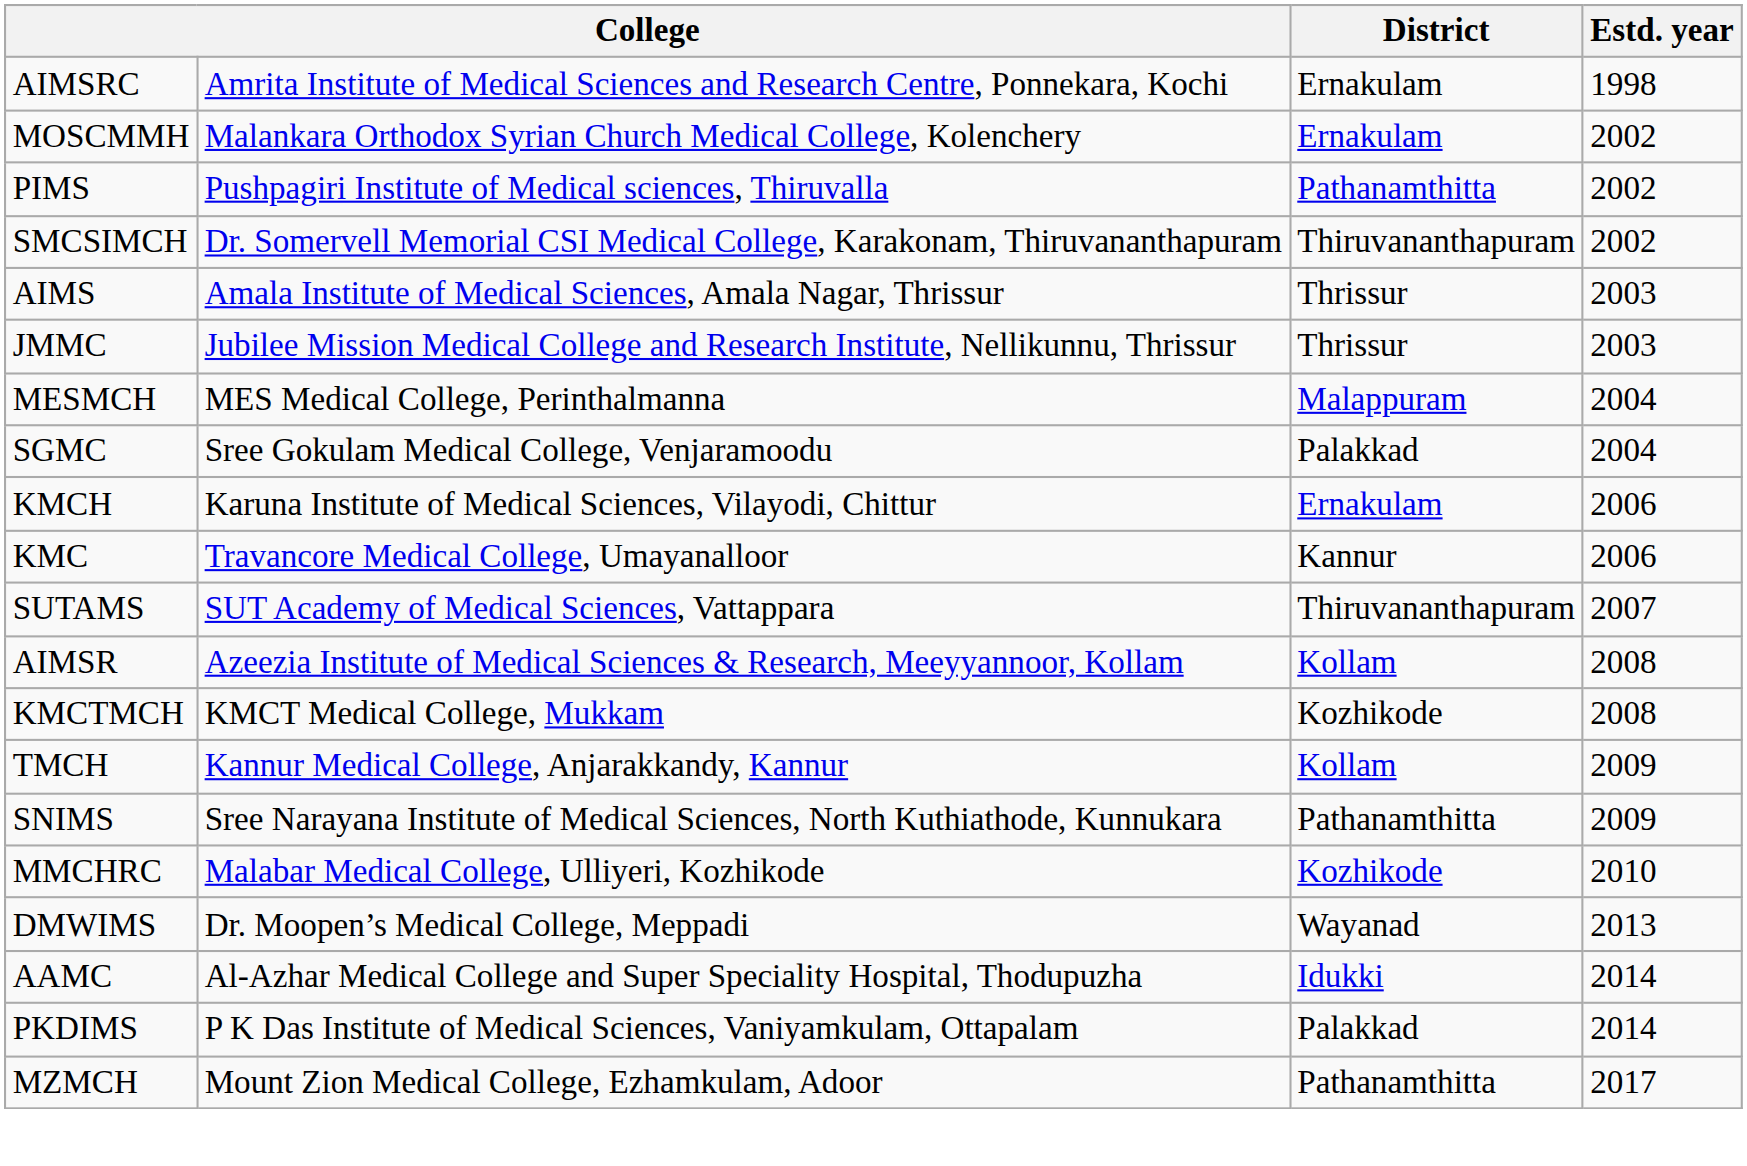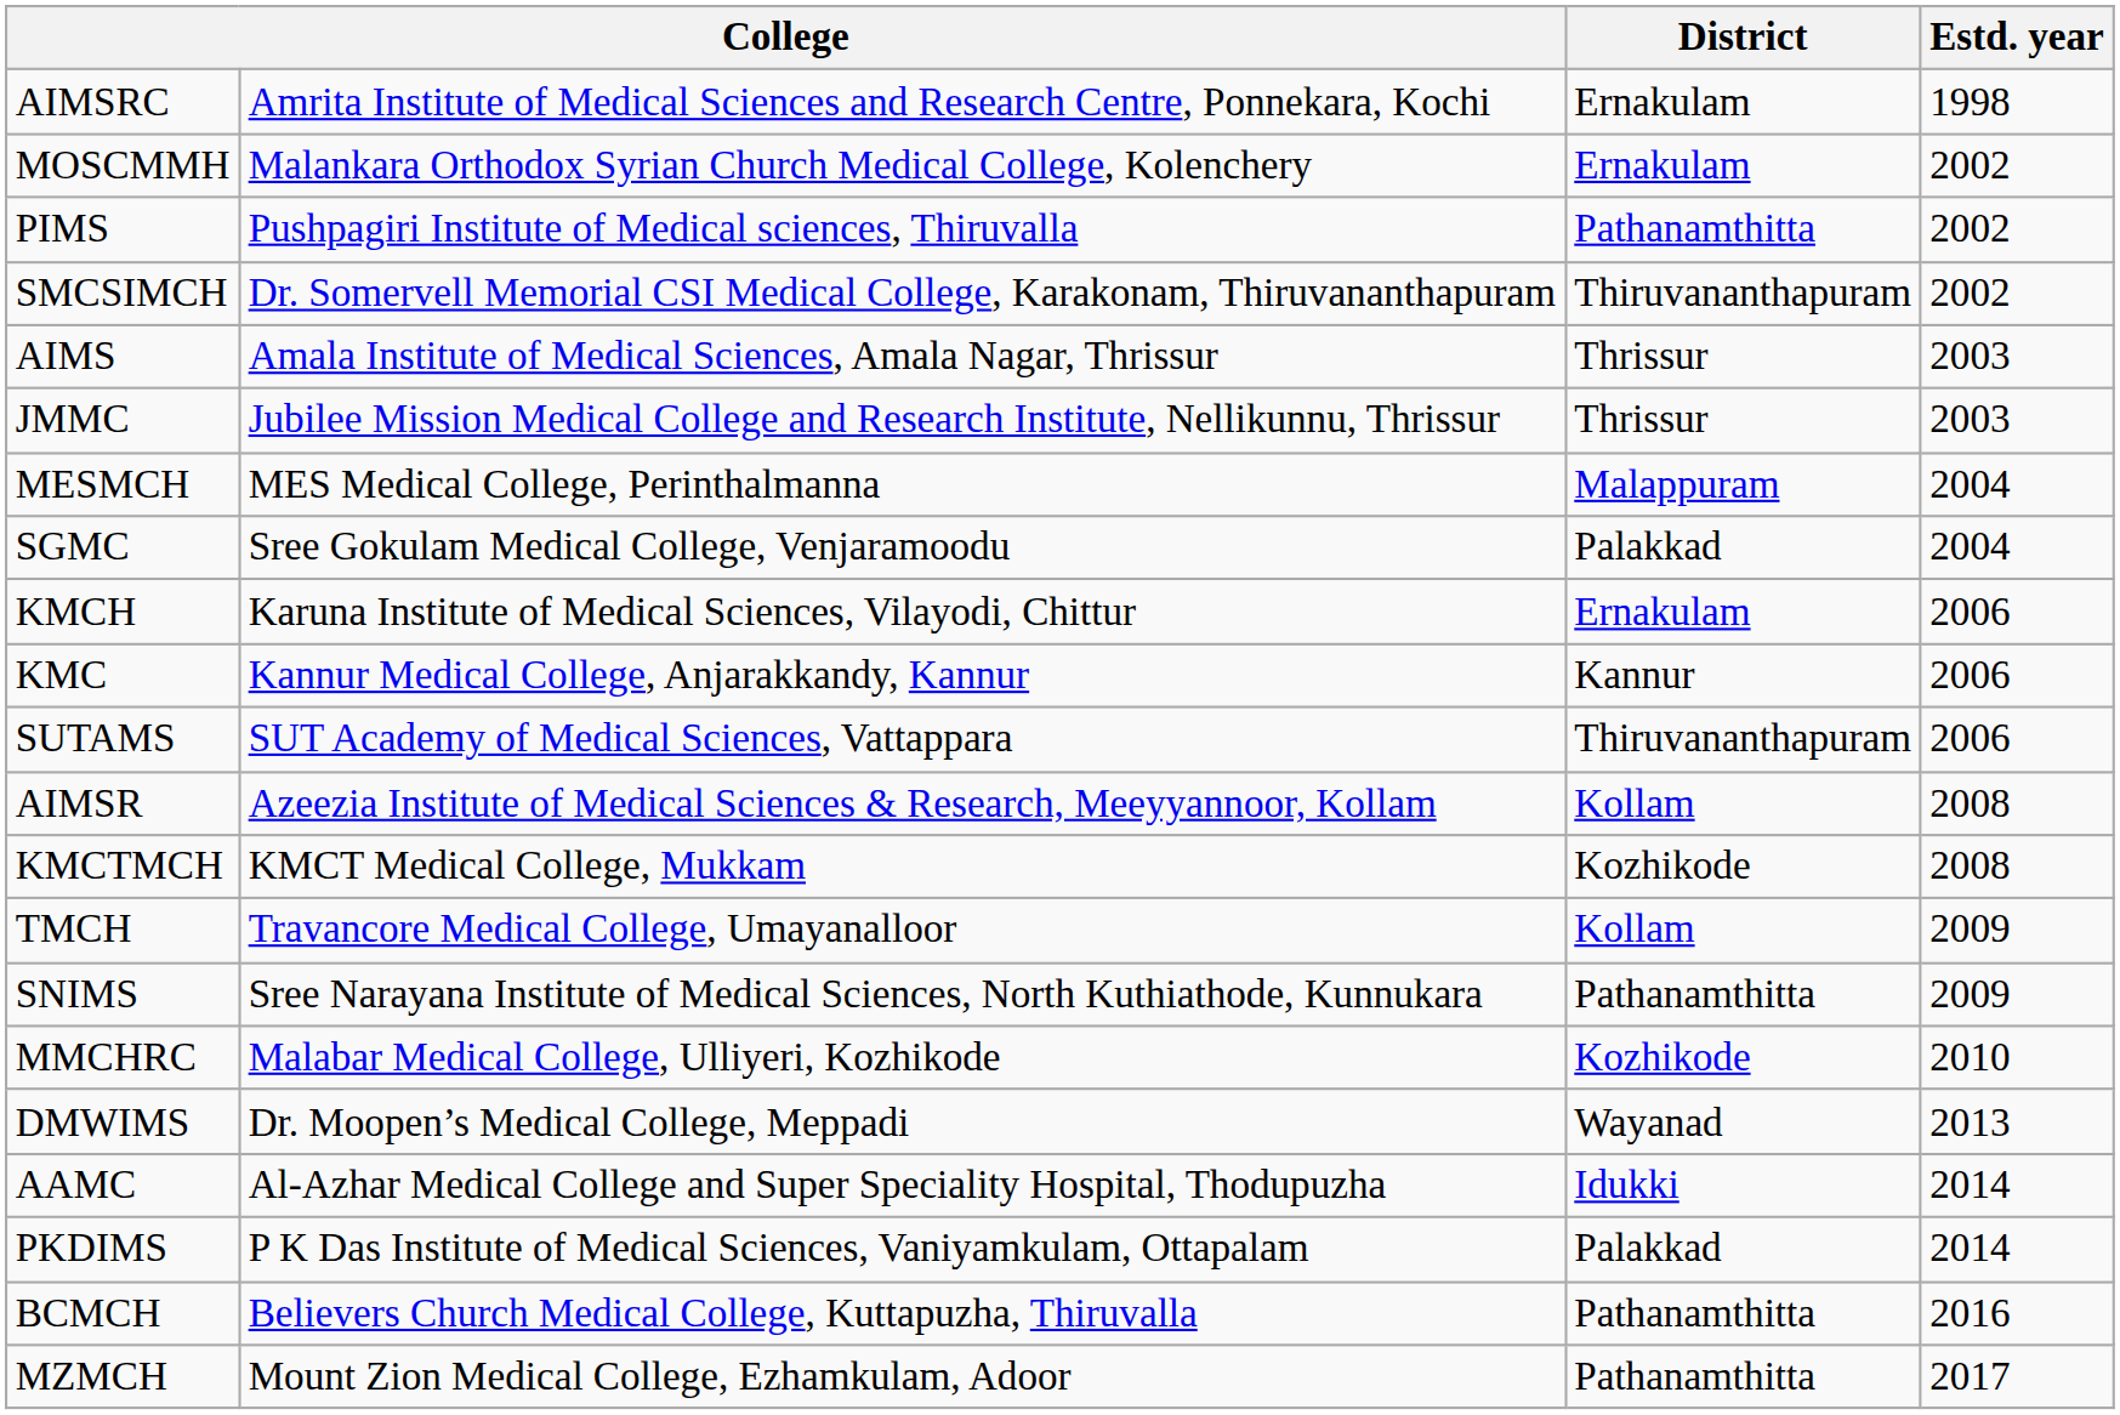KMC | column 2: Travancore Medical College, Umayanalloor -> Kannur Medical College, Anjarakkandy, Kannur
SUTAMS | Estd. year: 2007 -> 2006
TMCH | column 2: Kannur Medical College, Anjarakkandy, Kannur -> Travancore Medical College, Umayanalloor
+ row: BCMCH | Believers Church Medical College, Kuttapuzha, Thiruvalla | Pathanamthitta | 2016
